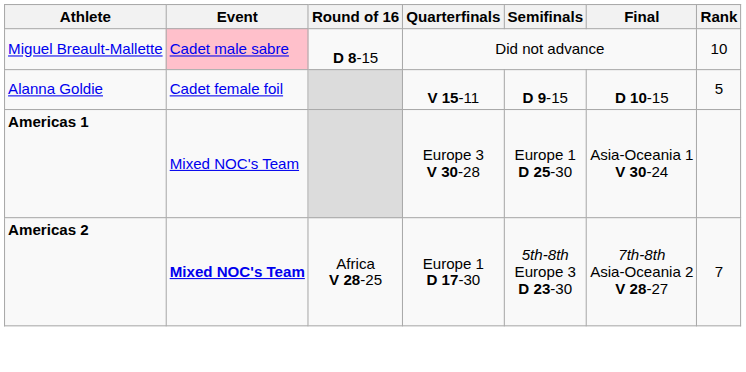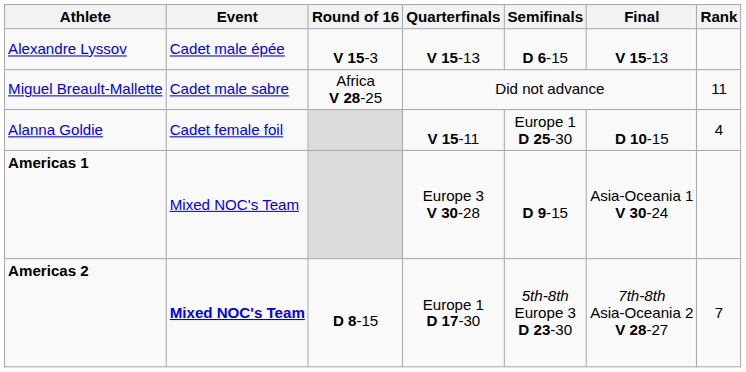+ row: Alexandre Lyssov | Cadet male épée | V 15-3 | V 15-13 | D 6-15 | V 15-13
Miguel Breault-Mallette | Event: pink background -> no background
Miguel Breault-Mallette | Round of 16: D 8-15 -> Africa V 28-25
Miguel Breault-Mallette | Rank: 10 -> 11
Alanna Goldie | Semifinals: D 9-15 -> Europe 1 D 25-30
Alanna Goldie | Rank: 5 -> 4
Americas 1 | Semifinals: Europe 1 D 25-30 -> D 9-15
Americas 2 | Round of 16: Africa V 28-25 -> D 8-15
